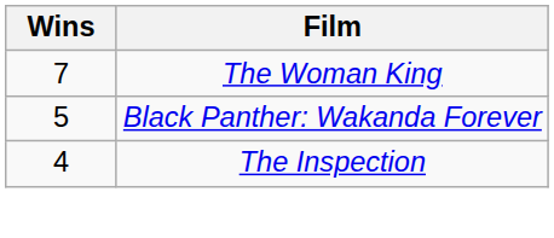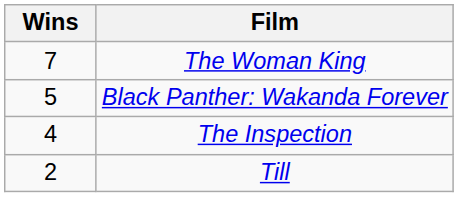+ row: 2 | Till
